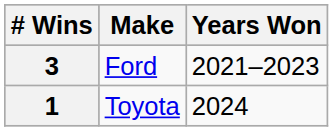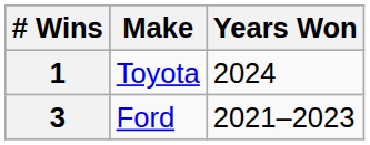rows swapped: 3 <-> 1
